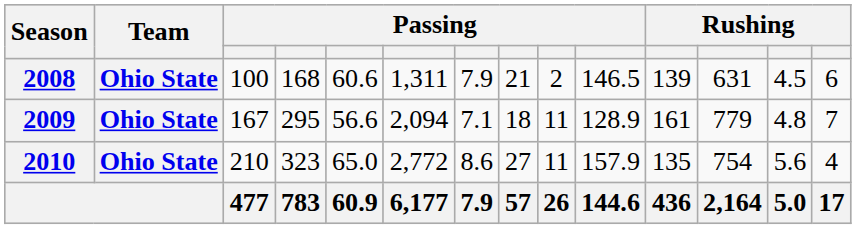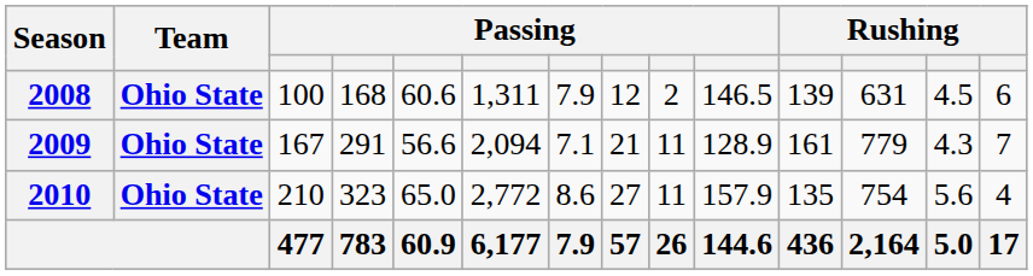2008 | column 8: 21 -> 12
2009 | column 4: 295 -> 291
2009 | column 8: 18 -> 21
2009 | column 13: 4.8 -> 4.3
